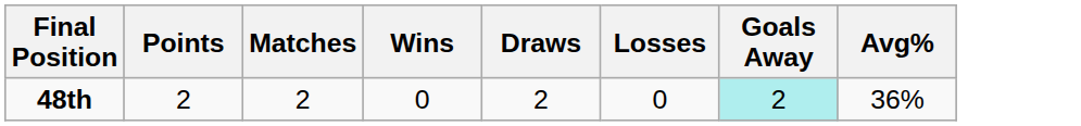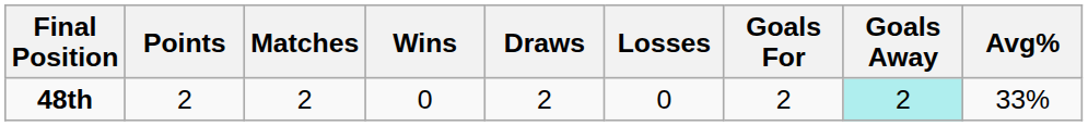+ column: Goals For | 2
48th | Avg%: 36% -> 33%
